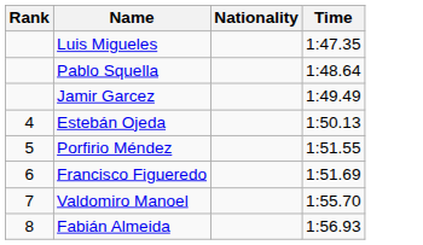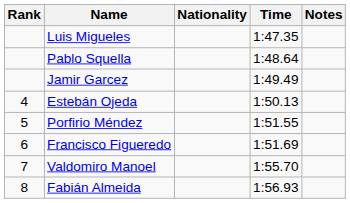+ column: Notes
